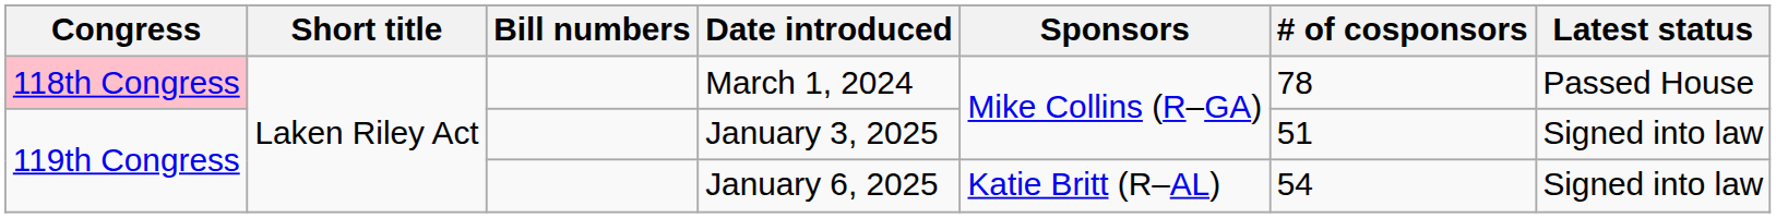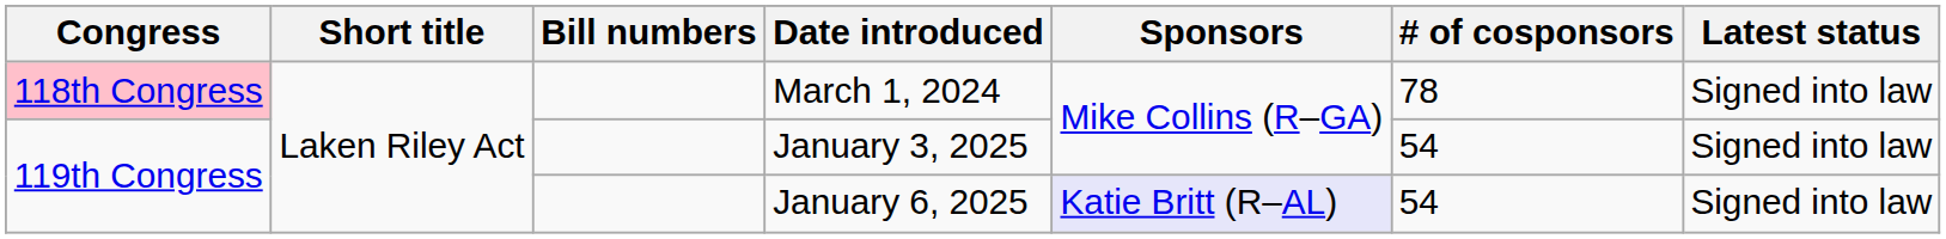March 1, 2024 | Latest status: Passed House -> Signed into law
January 3, 2025 | # of cosponsors: 51 -> 54
January 6, 2025 | Sponsors: no background -> lavender background
